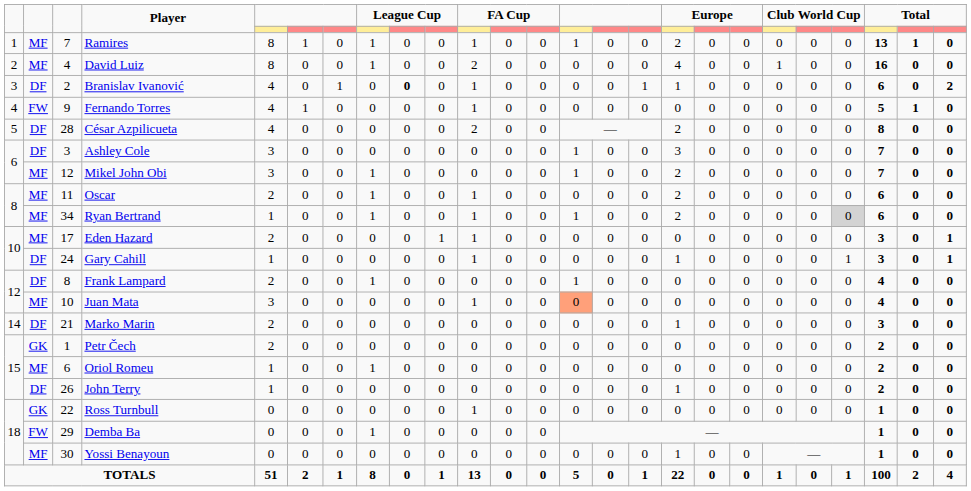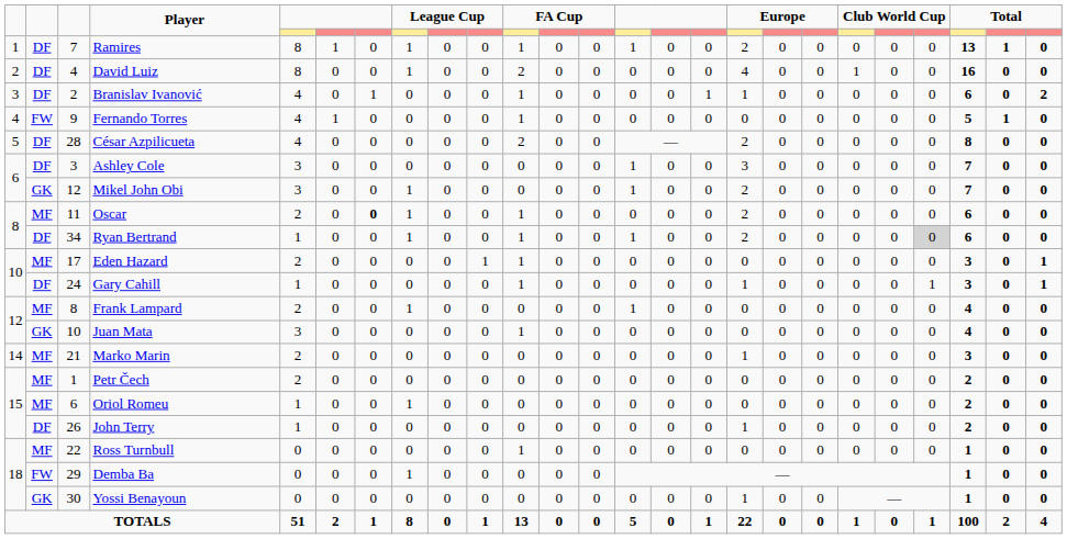Ramires | column 2: MF -> DF
David Luiz | column 2: MF -> DF
Branislav Ivanović | column 9: bold -> normal
Mikel John Obi | column 2: MF -> GK
Oscar | column 7: normal -> bold
Ryan Bertrand | column 2: MF -> DF
Frank Lampard | column 2: DF -> MF
Juan Mata | column 2: MF -> GK
Juan Mata | column 14: lightsalmon background -> no background
Marko Marin | column 2: DF -> MF
Petr Čech | column 2: GK -> MF
Ross Turnbull | column 2: GK -> MF
Yossi Benayoun | column 2: MF -> GK
